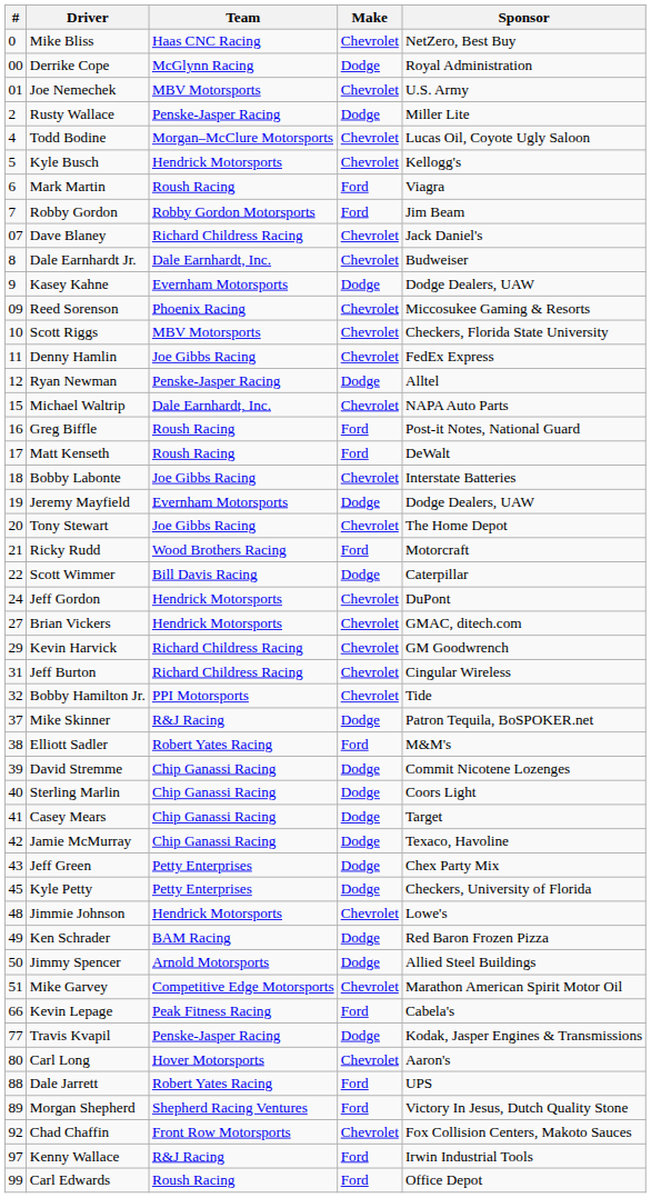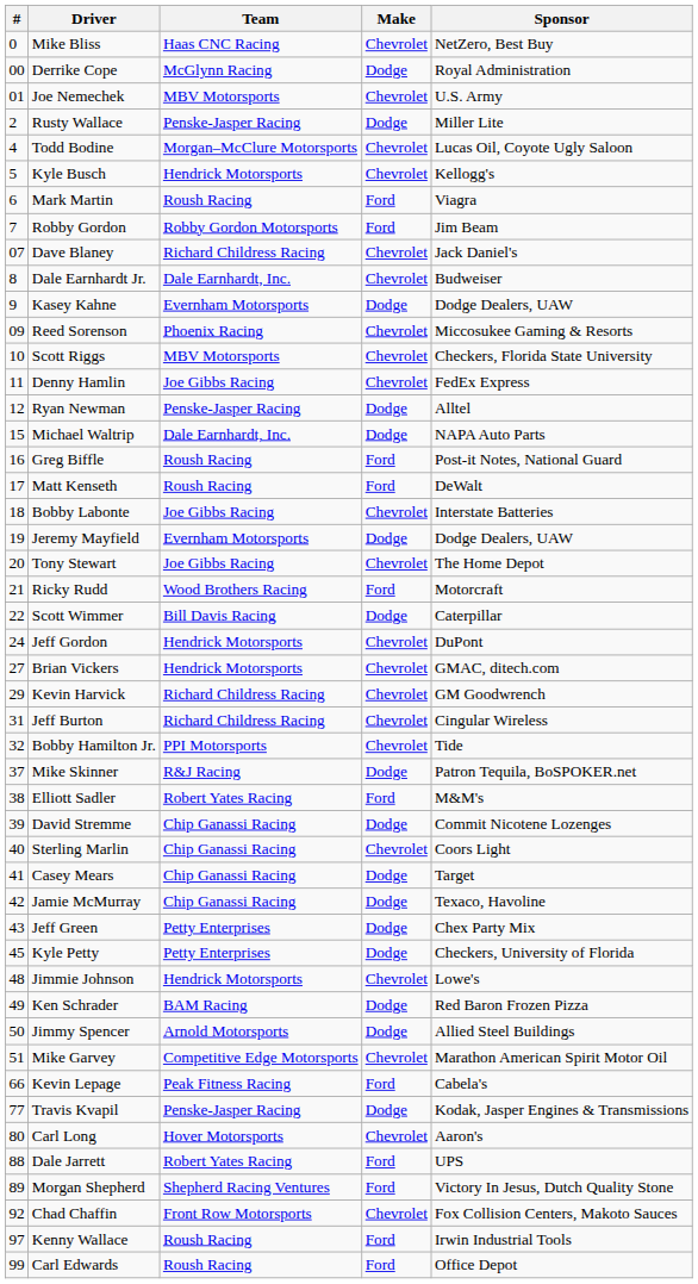Michael Waltrip | Make: Chevrolet -> Dodge
Sterling Marlin | Make: Dodge -> Chevrolet
Kenny Wallace | Team: R&J Racing -> Roush Racing
